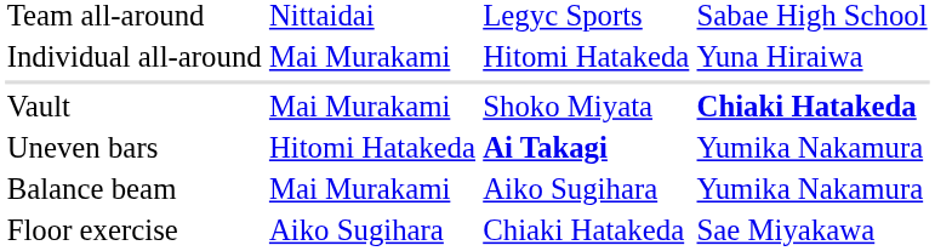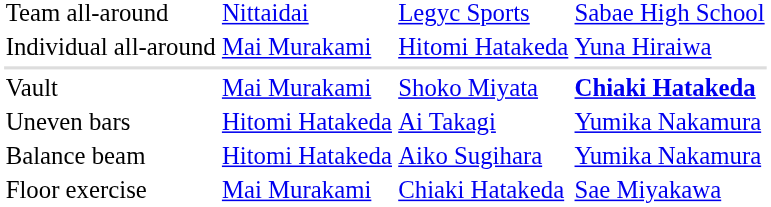Uneven bars | column 3: bold -> normal
Balance beam | column 2: Mai Murakami -> Hitomi Hatakeda
Floor exercise | column 2: Aiko Sugihara -> Mai Murakami
